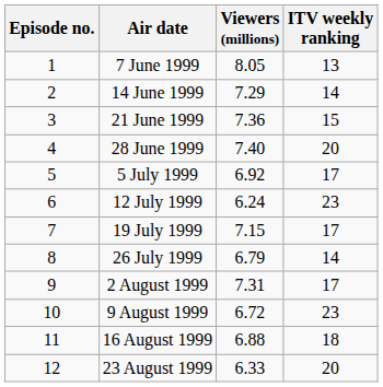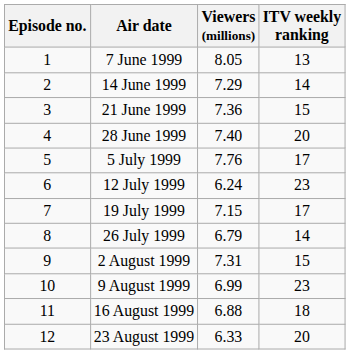5 July 1999 | Viewers (millions): 6.92 -> 7.76
2 August 1999 | ITV weekly ranking: 17 -> 15
9 August 1999 | Viewers (millions): 6.72 -> 6.99
